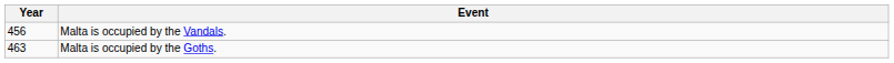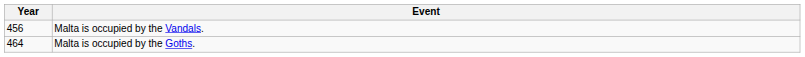Malta is occupied by the Goths. | Year: 463 -> 464
